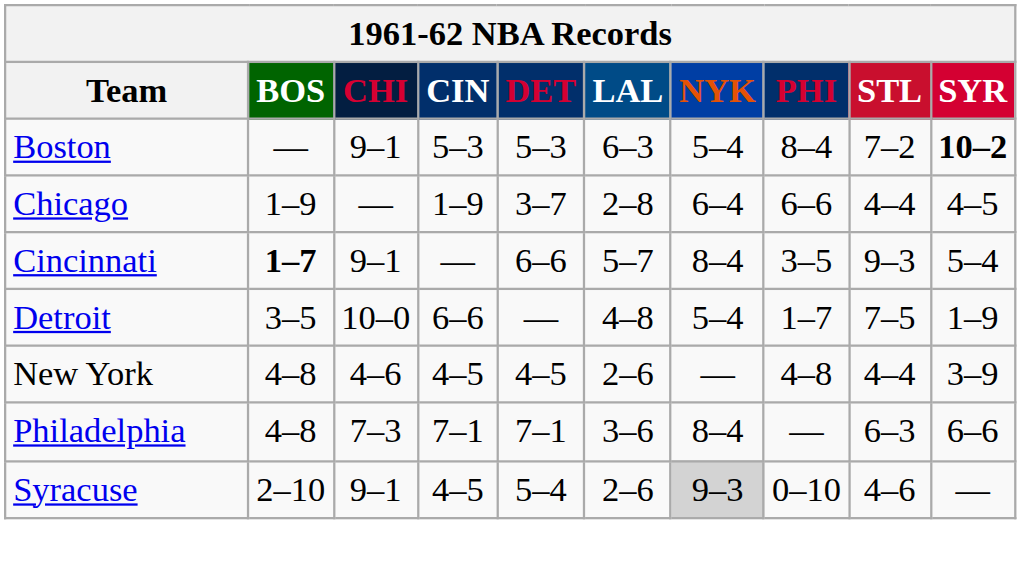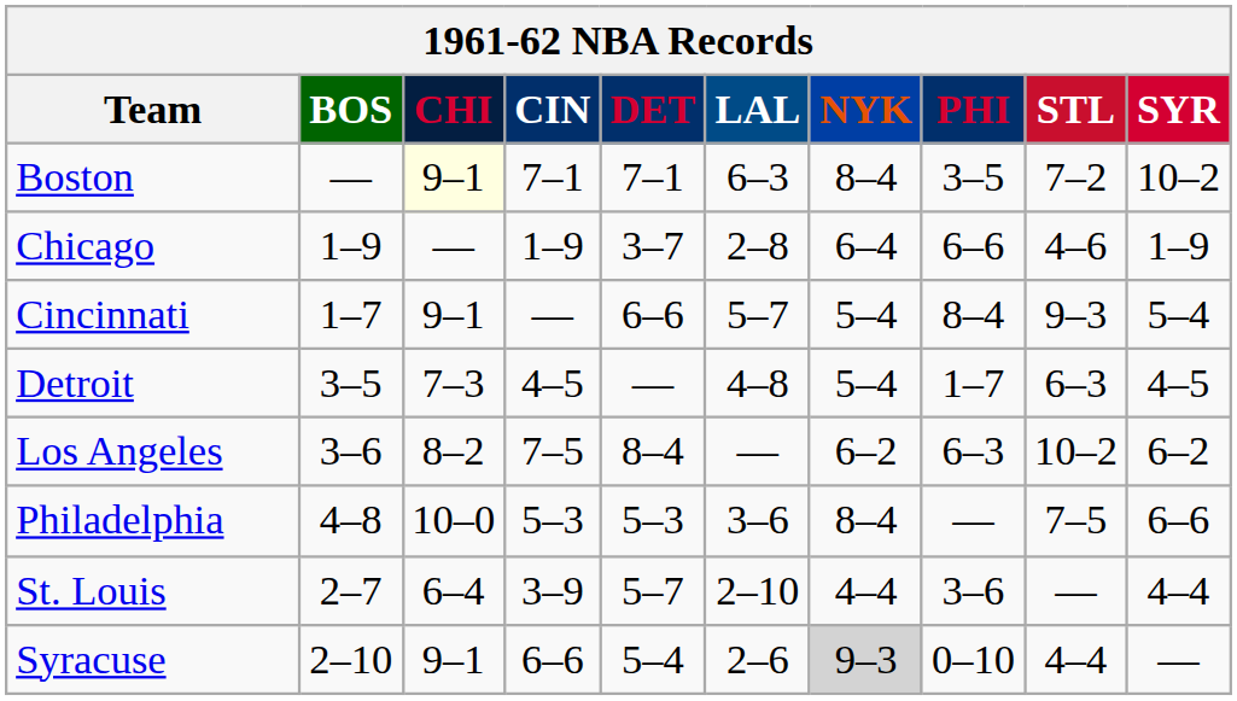Boston | CHI: no background -> lightyellow background
Boston | CIN: 5–3 -> 7–1
Boston | DET: 5–3 -> 7–1
Boston | NYK: 5–4 -> 8–4
Boston | PHI: 8–4 -> 3–5
Boston | SYR: bold -> normal
Chicago | STL: 4–4 -> 4–6
Chicago | SYR: 4–5 -> 1–9
Cincinnati | BOS: bold -> normal
Cincinnati | NYK: 8–4 -> 5–4
Cincinnati | PHI: 3–5 -> 8–4
Detroit | CHI: 10–0 -> 7–3
Detroit | CIN: 6–6 -> 4–5
Detroit | STL: 7–5 -> 6–3
Detroit | SYR: 1–9 -> 4–5
+ row: Los Angeles | 3–6 | 8–2 | 7–5 | 8–4 | — | 6–2 | 6–3 | 10–2 | 6–2
- row: New York | 4–8 | 4–6 | 4–5 | 4–5 | 2–6 | — | 4–8 | 4–4 | 3–9
Philadelphia | CHI: 7–3 -> 10–0
Philadelphia | CIN: 7–1 -> 5–3
Philadelphia | DET: 7–1 -> 5–3
Philadelphia | STL: 6–3 -> 7–5
+ row: St. Louis | 2–7 | 6–4 | 3–9 | 5–7 | 2–10 | 4–4 | 3–6 | — | 4–4
Syracuse | CIN: 4–5 -> 6–6
Syracuse | STL: 4–6 -> 4–4
